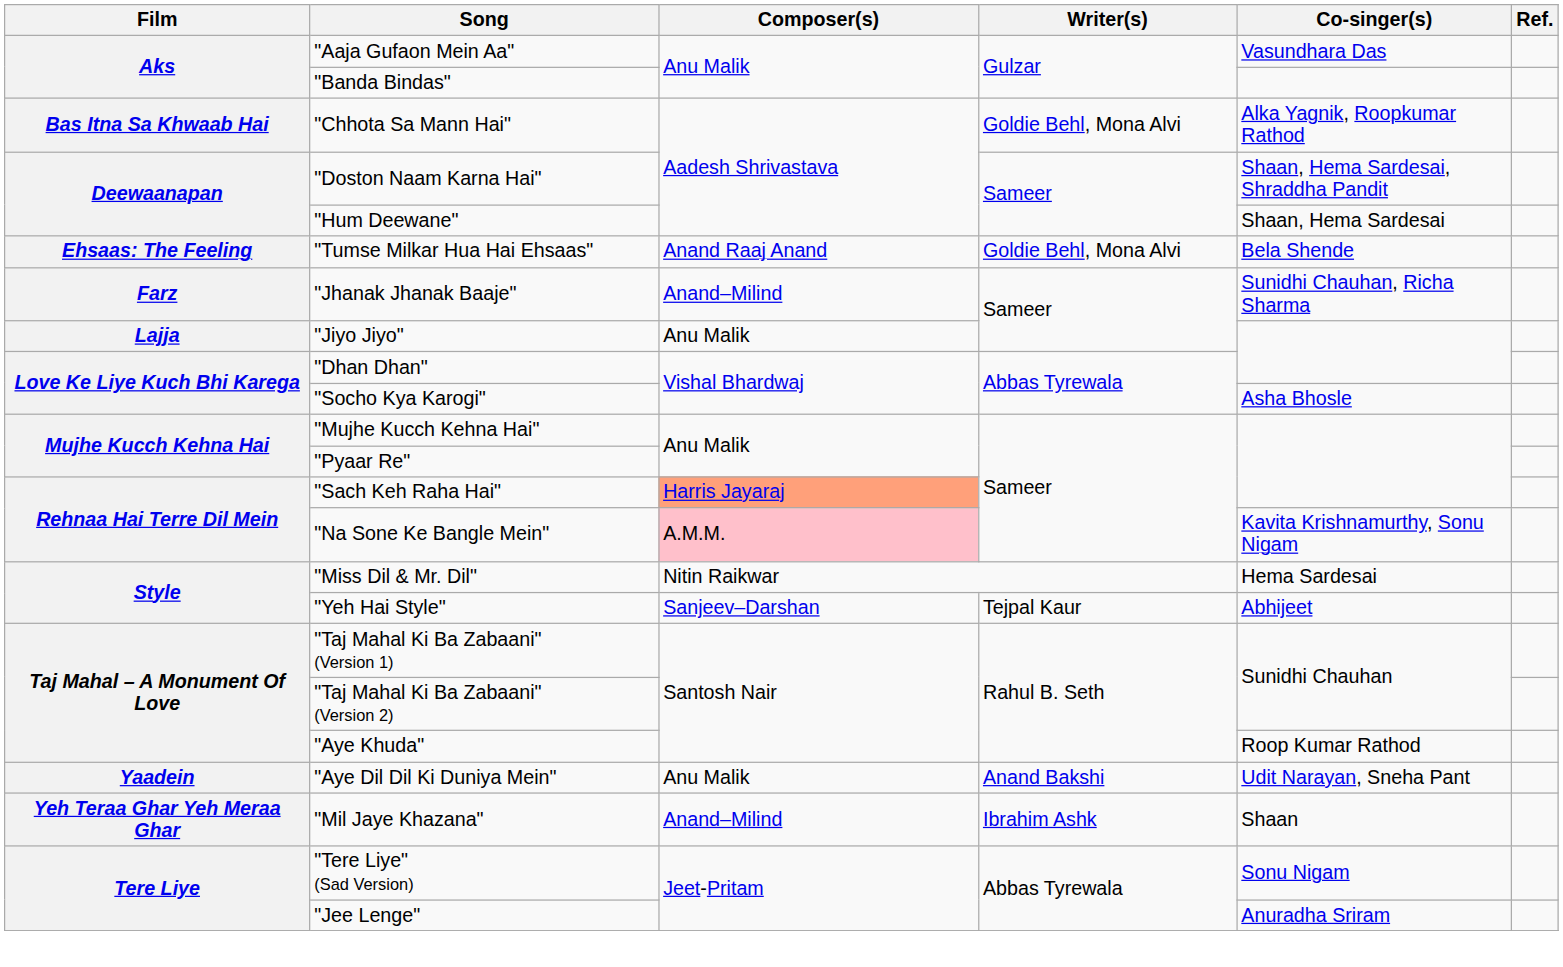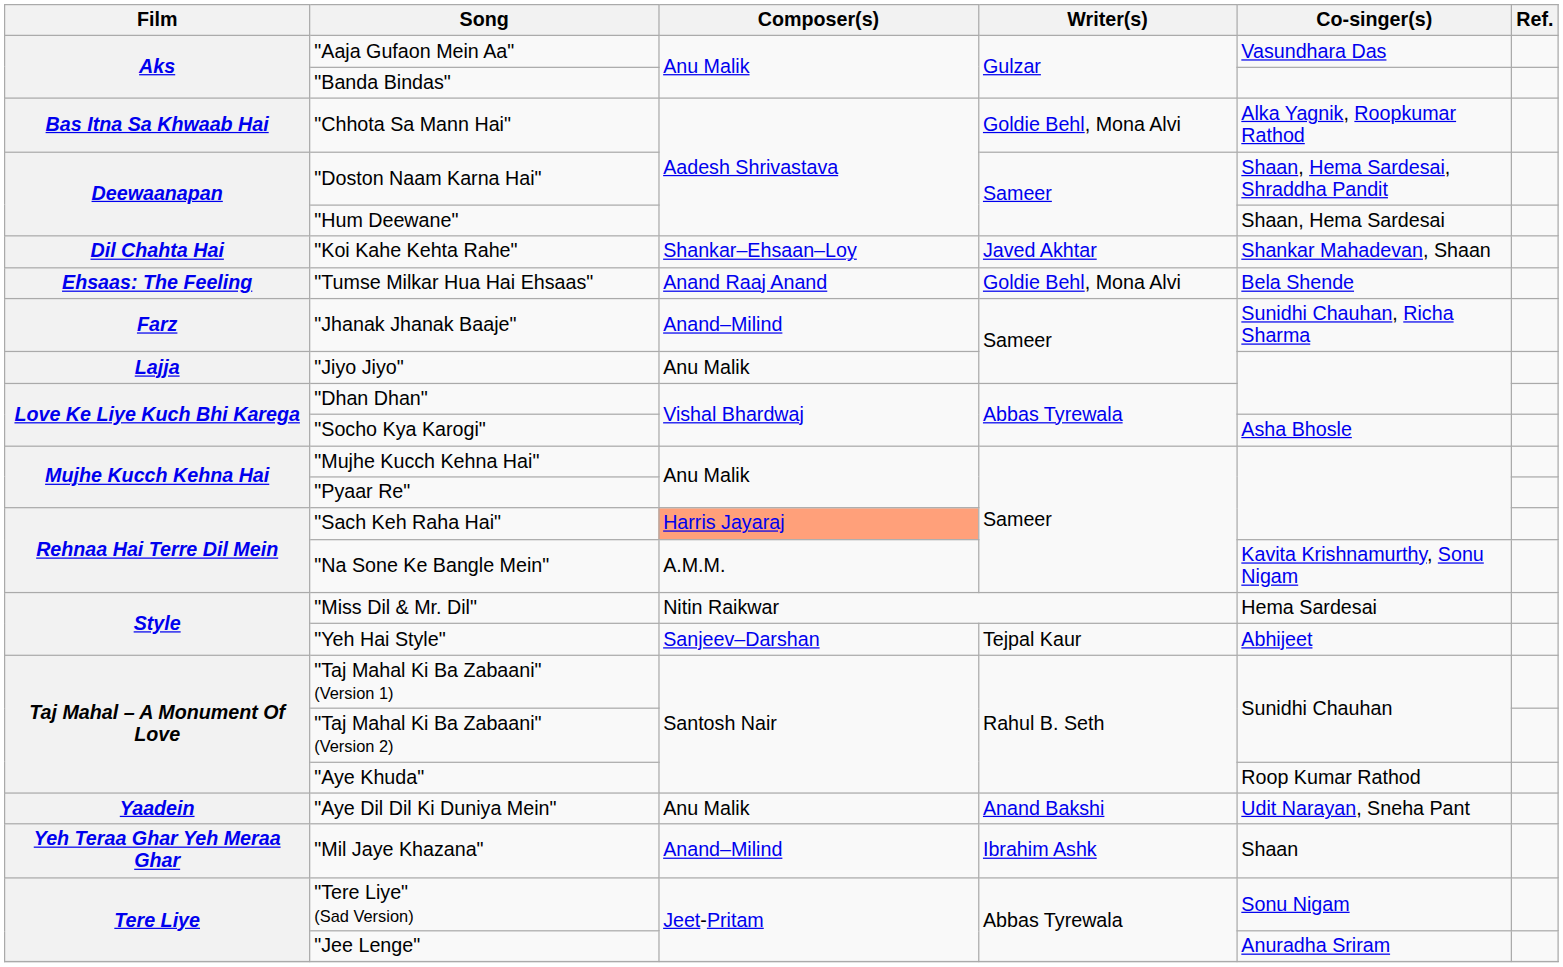+ row: Dil Chahta Hai | "Koi Kahe Kehta Rahe" | Shankar–Ehsaan–Loy | Javed Akhtar | Shankar Mahadevan, Shaan
"Na Sone Ke Bangle Mein" | Composer(s): pink background -> no background
